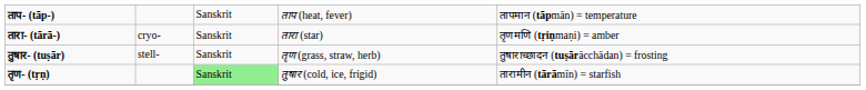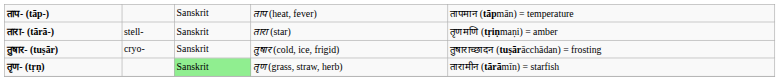तारा- (tārā-) | column 2: cryo- -> stell-
तुषार- (tuṣār) | column 2: stell- -> cryo-
तुषार- (tuṣār) | column 4: तृण (grass, straw, herb) -> तुषार (cold, ice, frigid)
तृण- (tṛṇ) | column 4: तुषार (cold, ice, frigid) -> तृण (grass, straw, herb)
